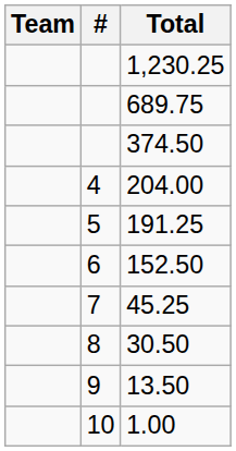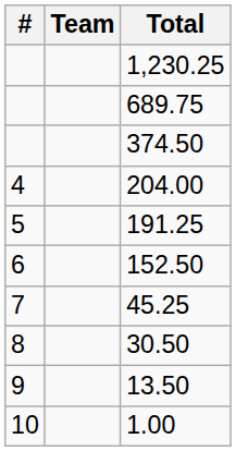columns swapped: # <-> Team
